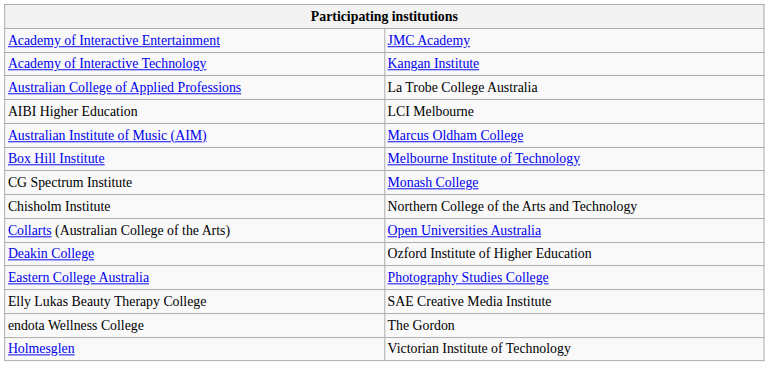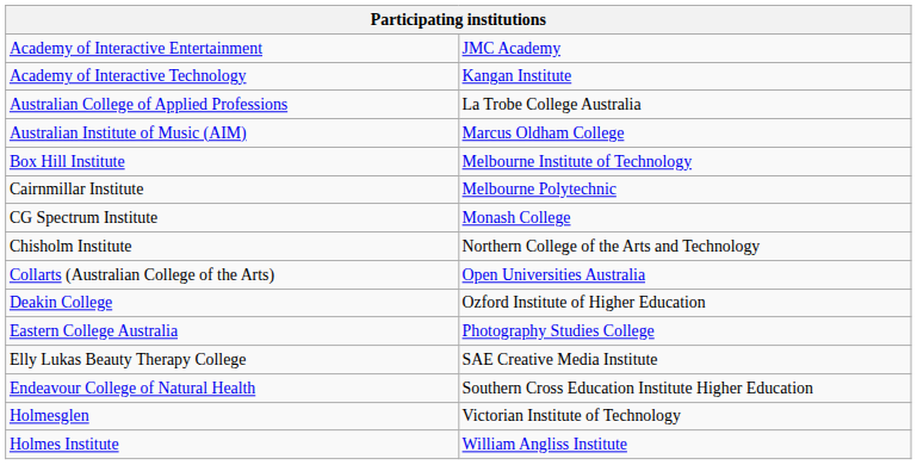- row: AIBI Higher Education | LCI Melbourne
+ row: Cairnmillar Institute | Melbourne Polytechnic
+ row: Endeavour College of Natural Health | Southern Cross Education Institute Higher Education
- row: endota Wellness College | The Gordon
+ row: Holmes Institute | William Angliss Institute
